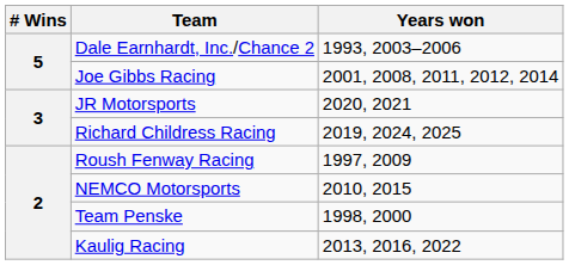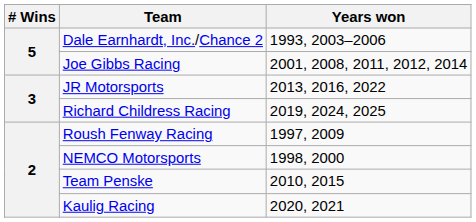JR Motorsports | Years won: 2020, 2021 -> 2013, 2016, 2022
NEMCO Motorsports | Years won: 2010, 2015 -> 1998, 2000
Team Penske | Years won: 1998, 2000 -> 2010, 2015
Kaulig Racing | Years won: 2013, 2016, 2022 -> 2020, 2021
